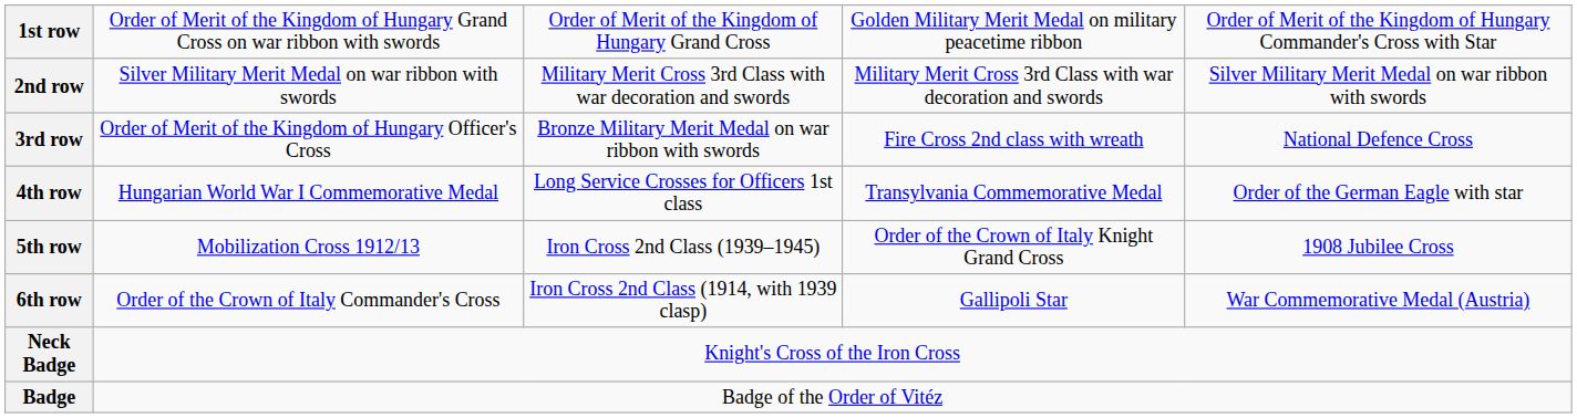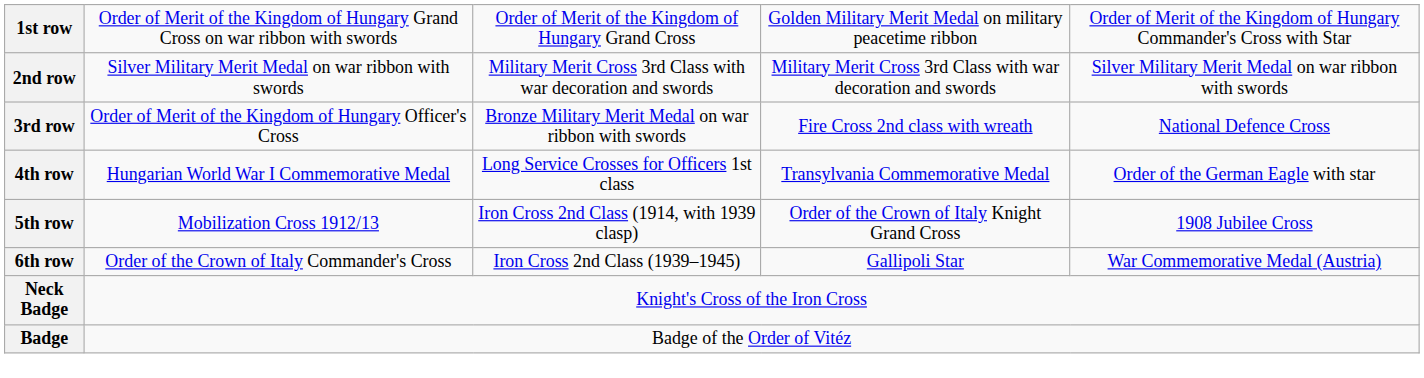5th row | column 3: Iron Cross 2nd Class (1939–1945) -> Iron Cross 2nd Class (1914, with 1939 clasp)
6th row | column 3: Iron Cross 2nd Class (1914, with 1939 clasp) -> Iron Cross 2nd Class (1939–1945)
